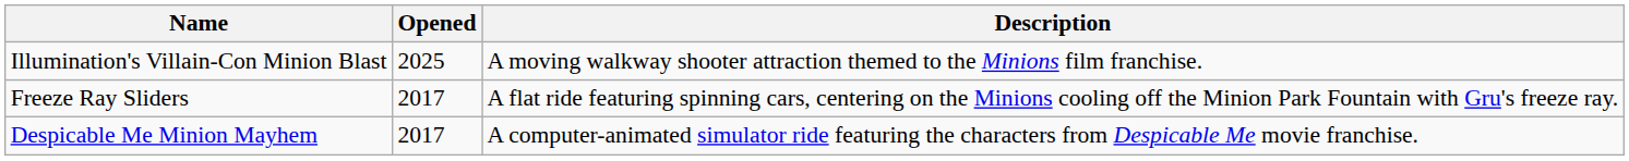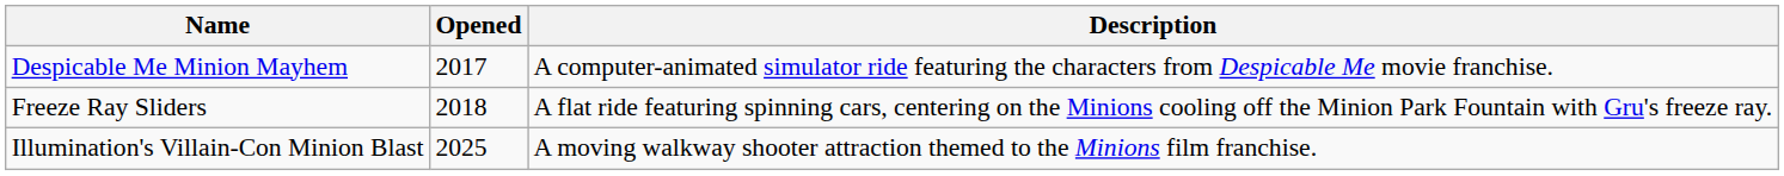rows swapped: Despicable Me Minion Mayhem <-> Illumination's Villain-Con Minion Blast
Freeze Ray Sliders | Opened: 2017 -> 2018
